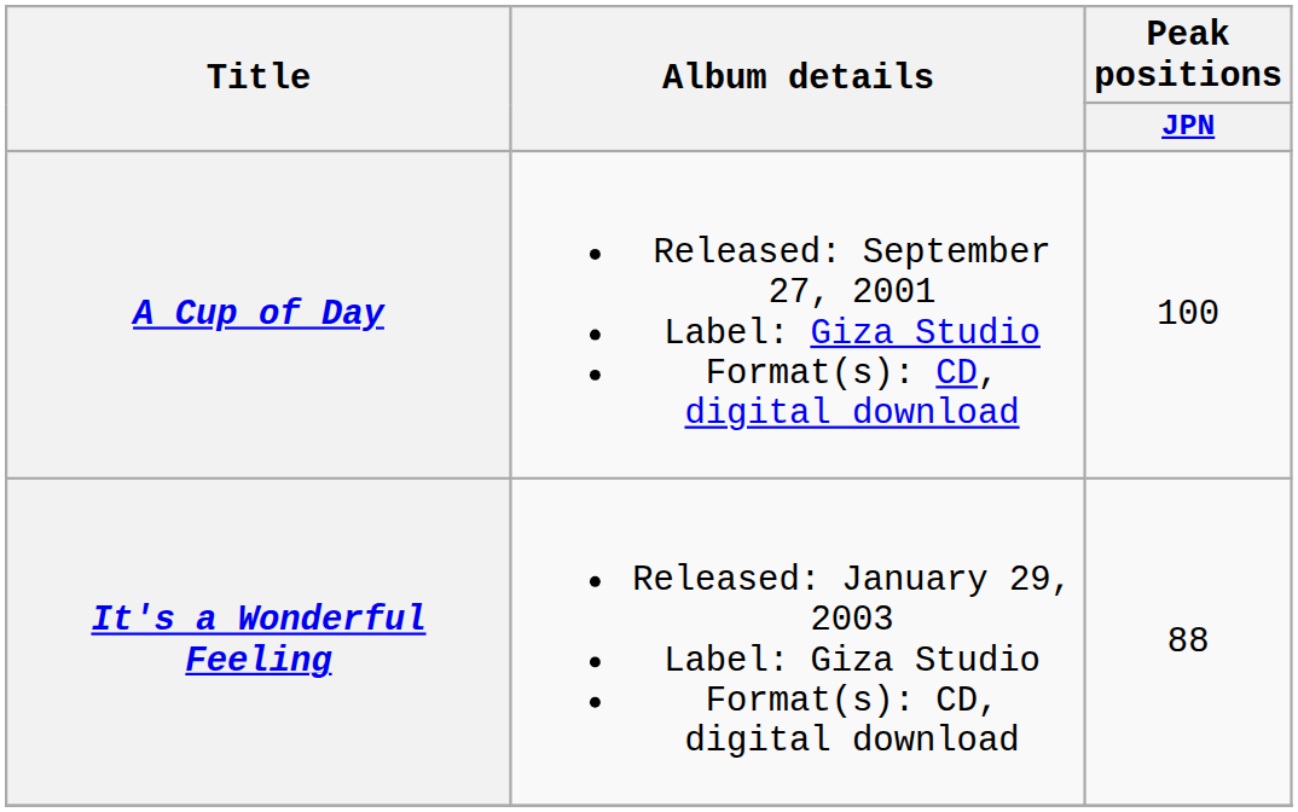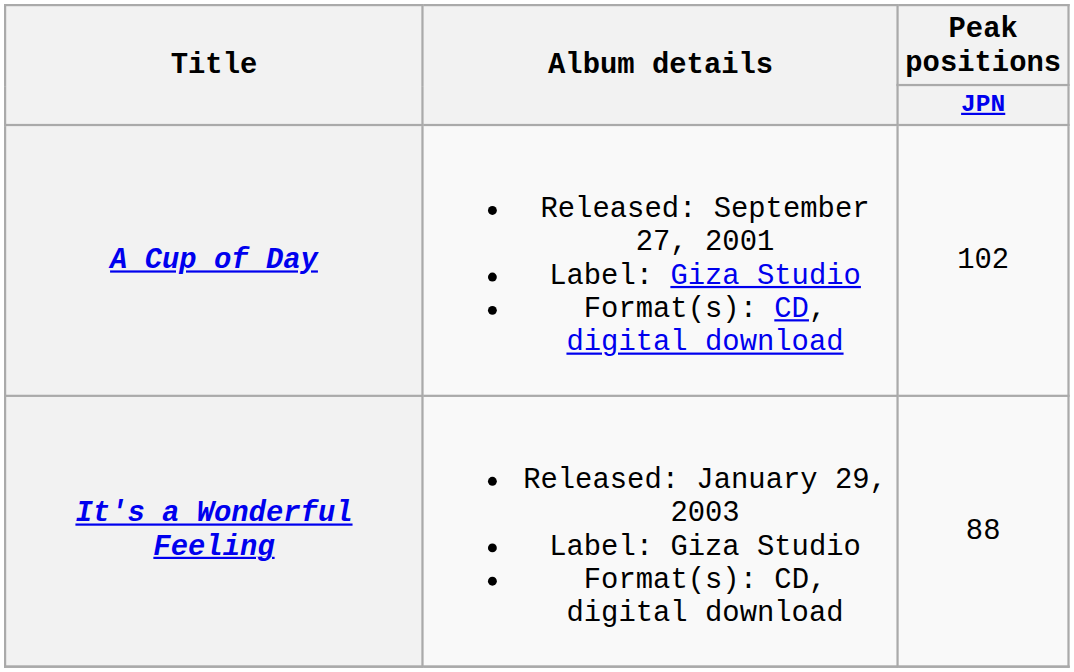A Cup of Day | Peak positions / JPN: 100 -> 102
